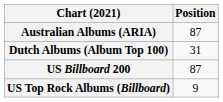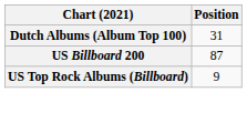- row: Australian Albums (ARIA) | 87
